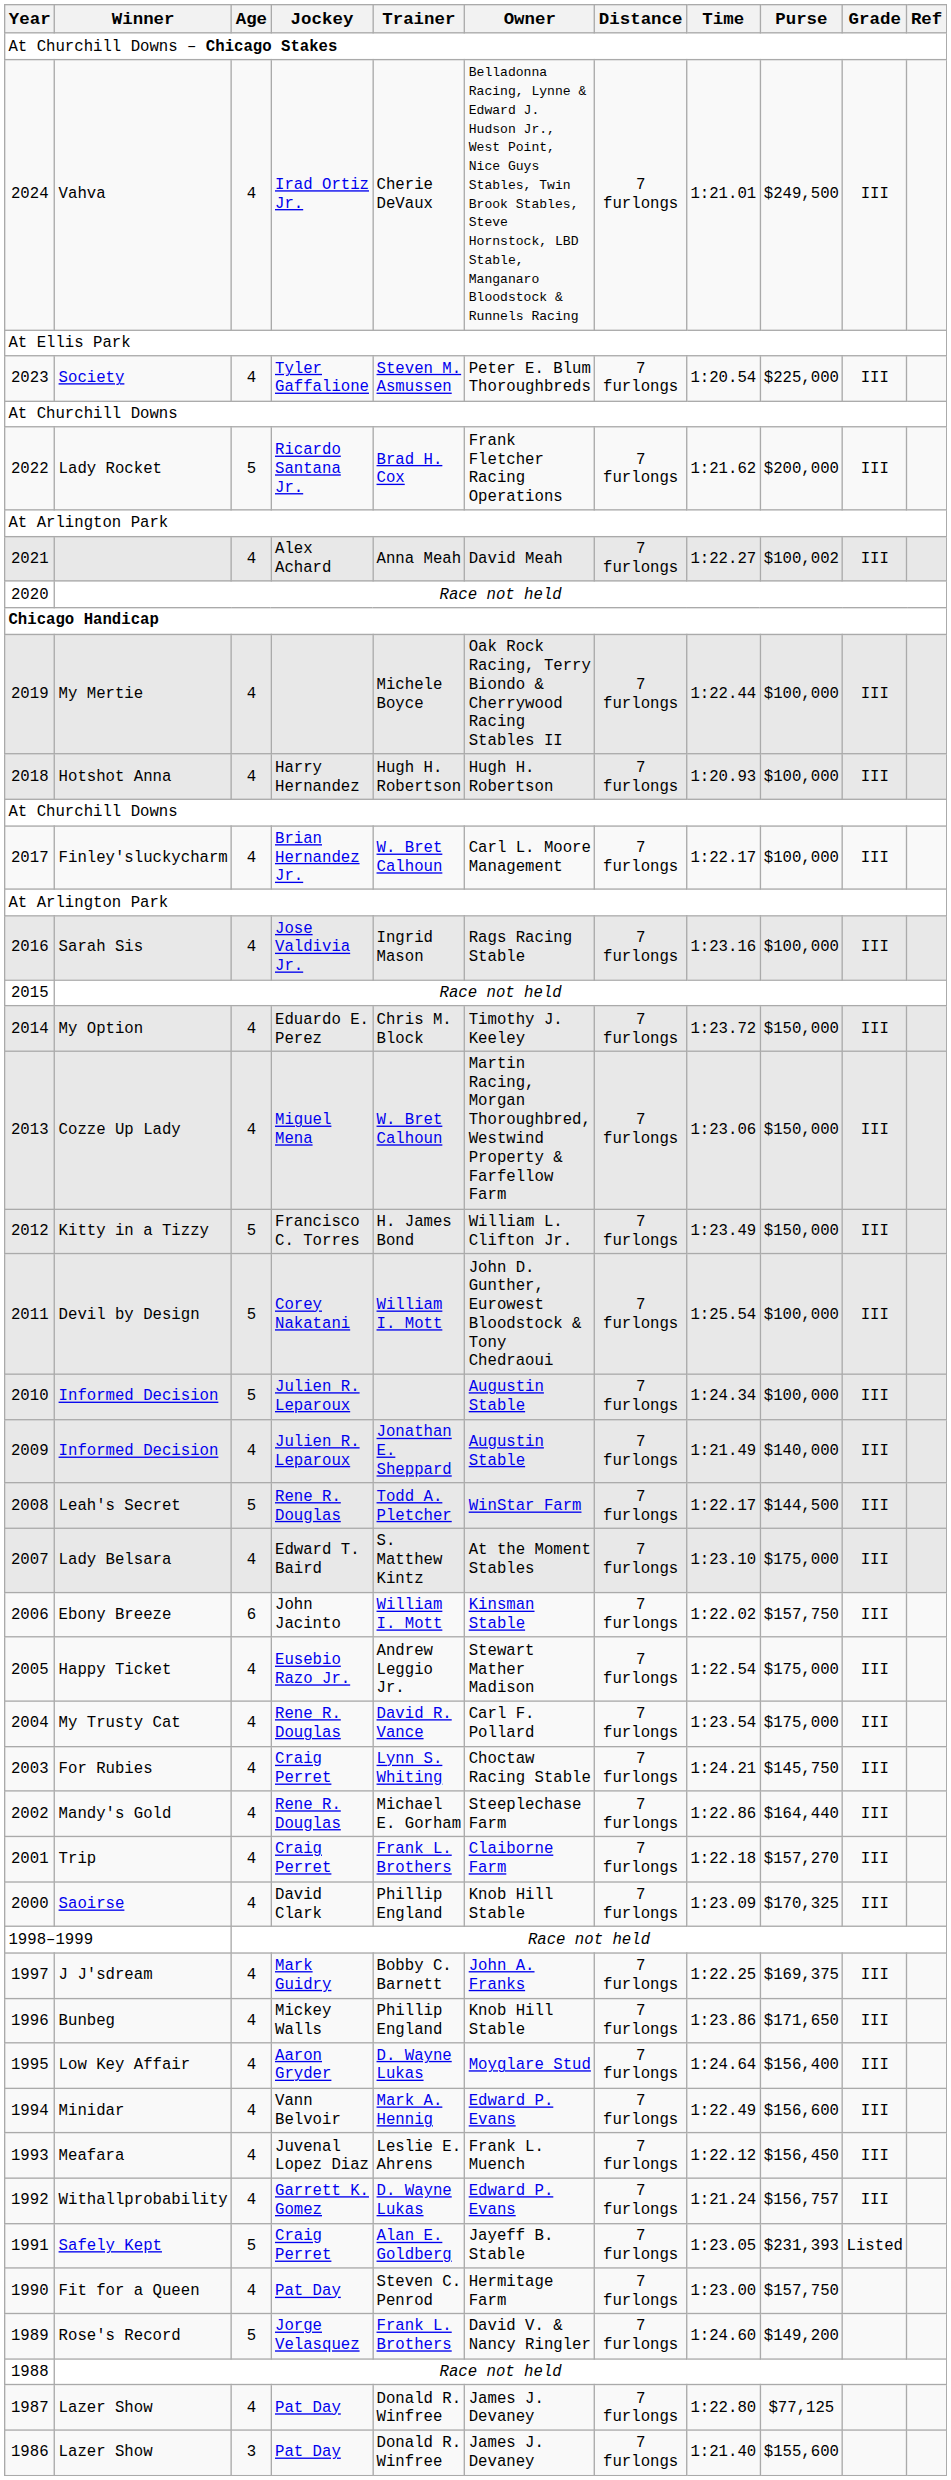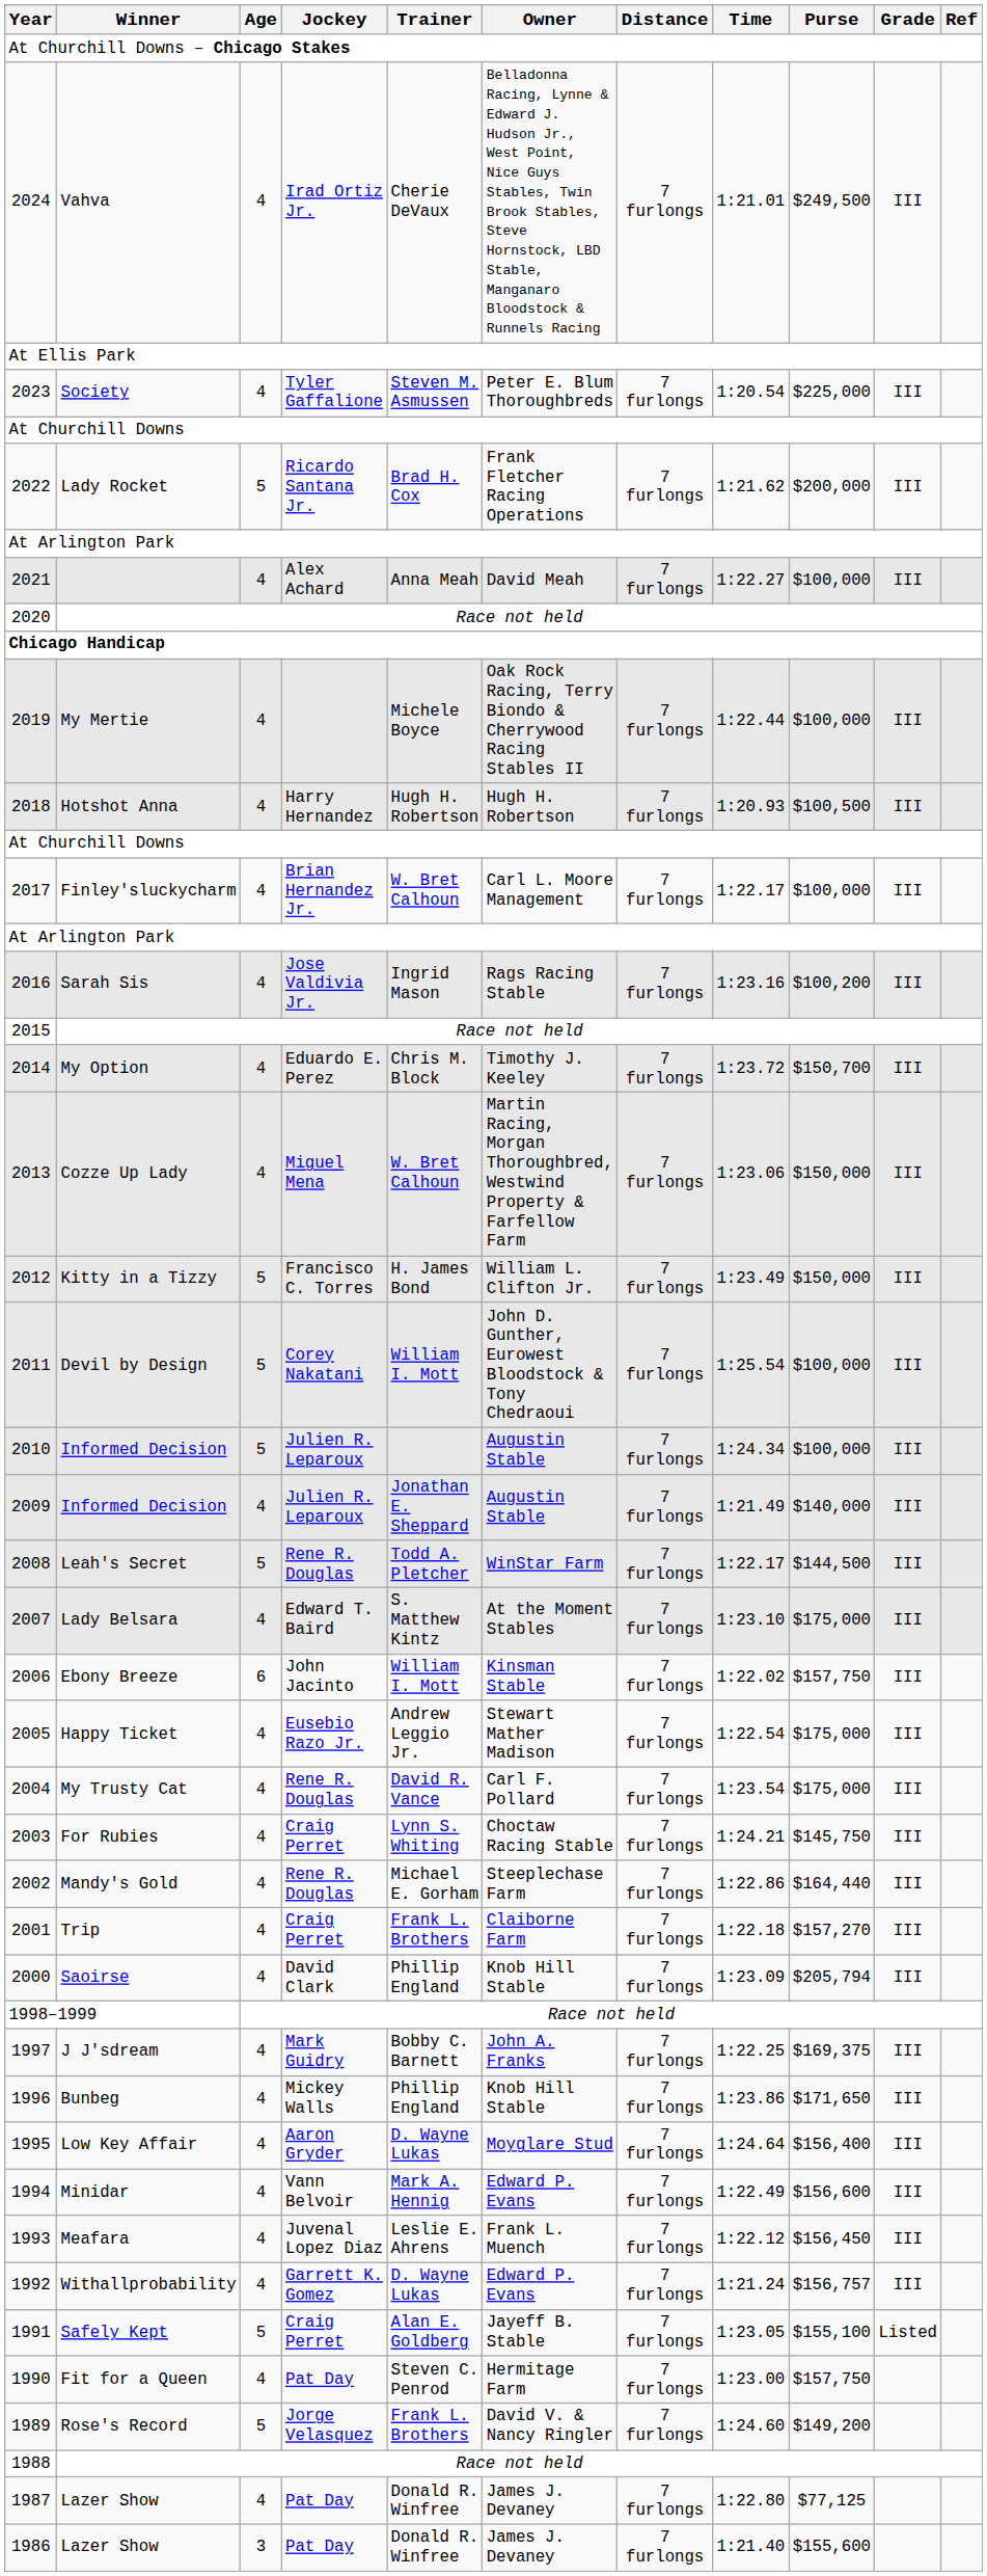2021 | Purse: $100,002 -> $100,000
2018 | Purse: $100,000 -> $100,500
2016 | Purse: $100,000 -> $100,200
2014 | Purse: $150,000 -> $150,700
2000 | Purse: $170,325 -> $205,794
1991 | Purse: $231,393 -> $155,100
